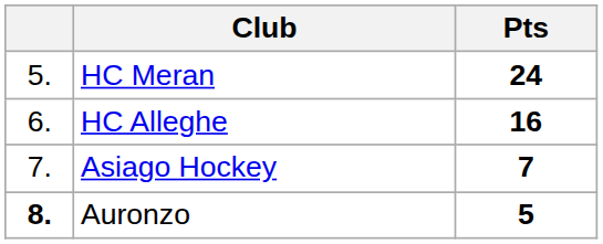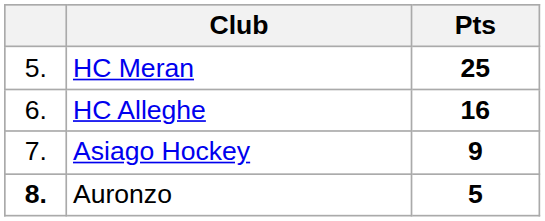HC Meran | Pts: 24 -> 25
Asiago Hockey | Pts: 7 -> 9
